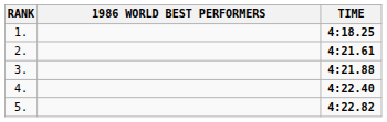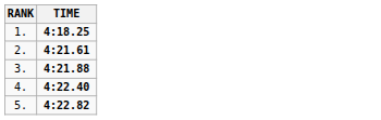- column: 1986 WORLD BEST PERFORMERS
